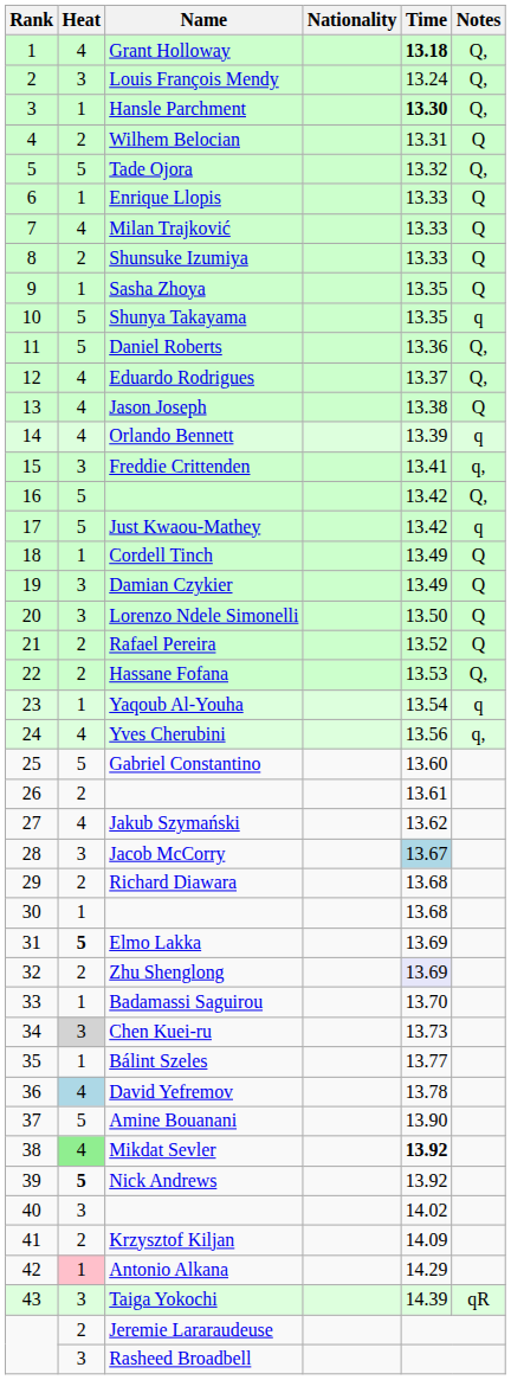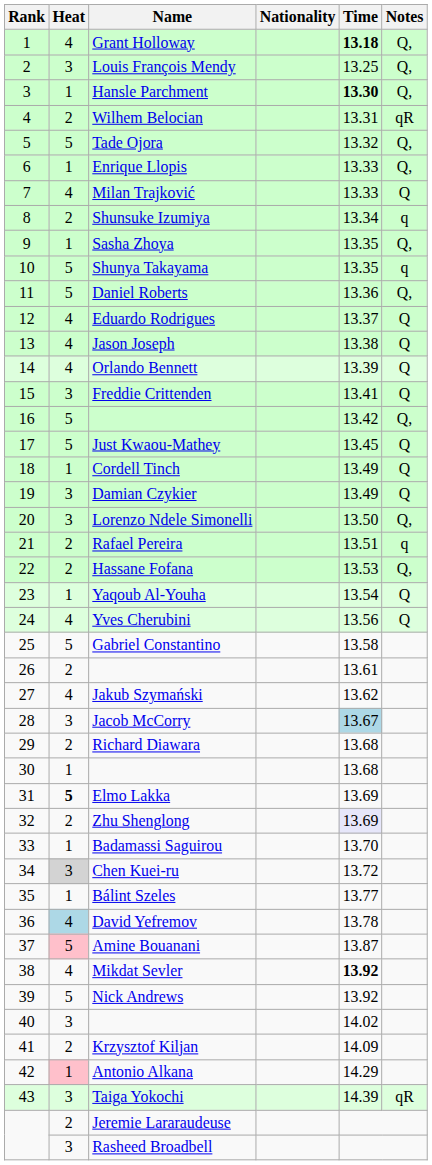Louis François Mendy | Time: 13.24 -> 13.25
Wilhem Belocian | Notes: Q -> qR
Enrique Llopis | Notes: Q -> Q,
Shunsuke Izumiya | Time: 13.33 -> 13.34
Shunsuke Izumiya | Notes: Q -> q
Sasha Zhoya | Notes: Q -> Q,
Eduardo Rodrigues | Notes: Q, -> Q
Orlando Bennett | Notes: q -> Q
Freddie Crittenden | Notes: q, -> Q
Just Kwaou-Mathey | Time: 13.42 -> 13.45
Just Kwaou-Mathey | Notes: q -> Q
Lorenzo Ndele Simonelli | Notes: Q -> Q,
Rafael Pereira | Time: 13.52 -> 13.51
Rafael Pereira | Notes: Q -> q
Yaqoub Al-Youha | Notes: q -> Q
Yves Cherubini | Notes: q, -> Q
Gabriel Constantino | Time: 13.60 -> 13.58
Chen Kuei-ru | Time: 13.73 -> 13.72
Amine Bouanani | Heat: no background -> pink background
Amine Bouanani | Time: 13.90 -> 13.87
Mikdat Sevler | Heat: lightgreen background -> no background
Nick Andrews | Heat: bold -> normal
